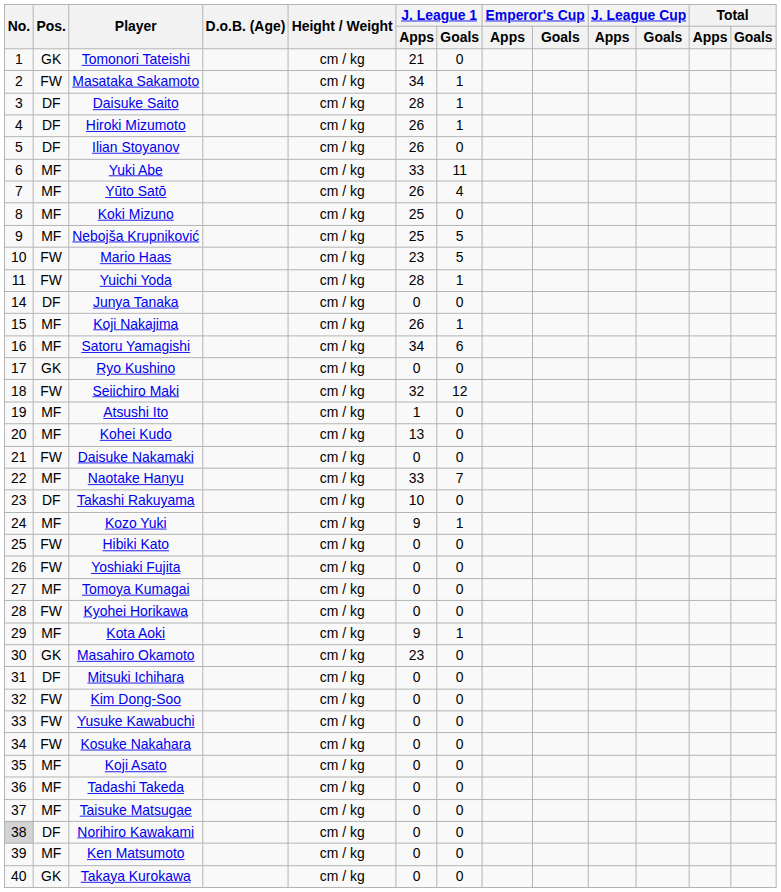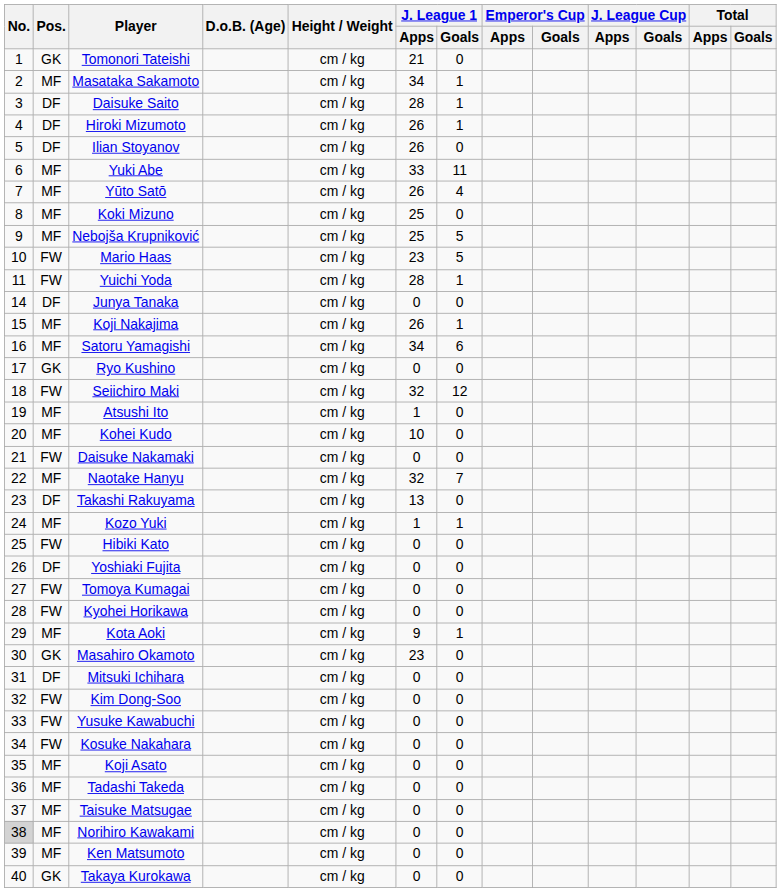Masataka Sakamoto | Pos.: FW -> MF
Kohei Kudo | J. League 1 / Apps: 13 -> 10
Naotake Hanyu | J. League 1 / Apps: 33 -> 32
Takashi Rakuyama | J. League 1 / Apps: 10 -> 13
Kozo Yuki | J. League 1 / Apps: 9 -> 1
Yoshiaki Fujita | Pos.: FW -> DF
Tomoya Kumagai | Pos.: MF -> FW
Norihiro Kawakami | Pos.: DF -> MF
